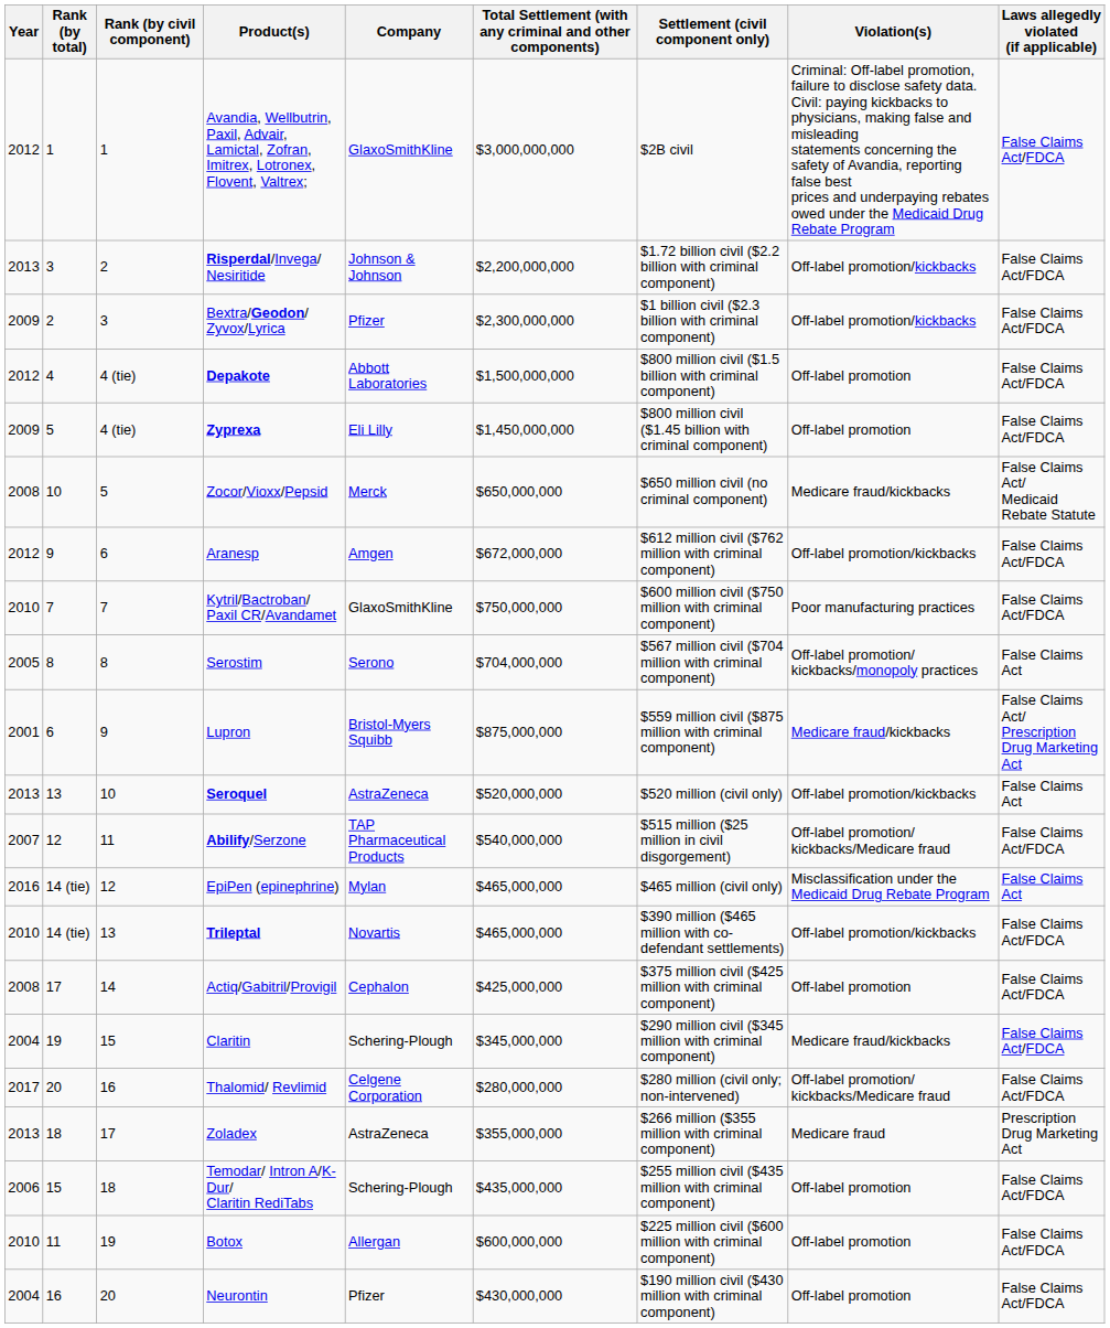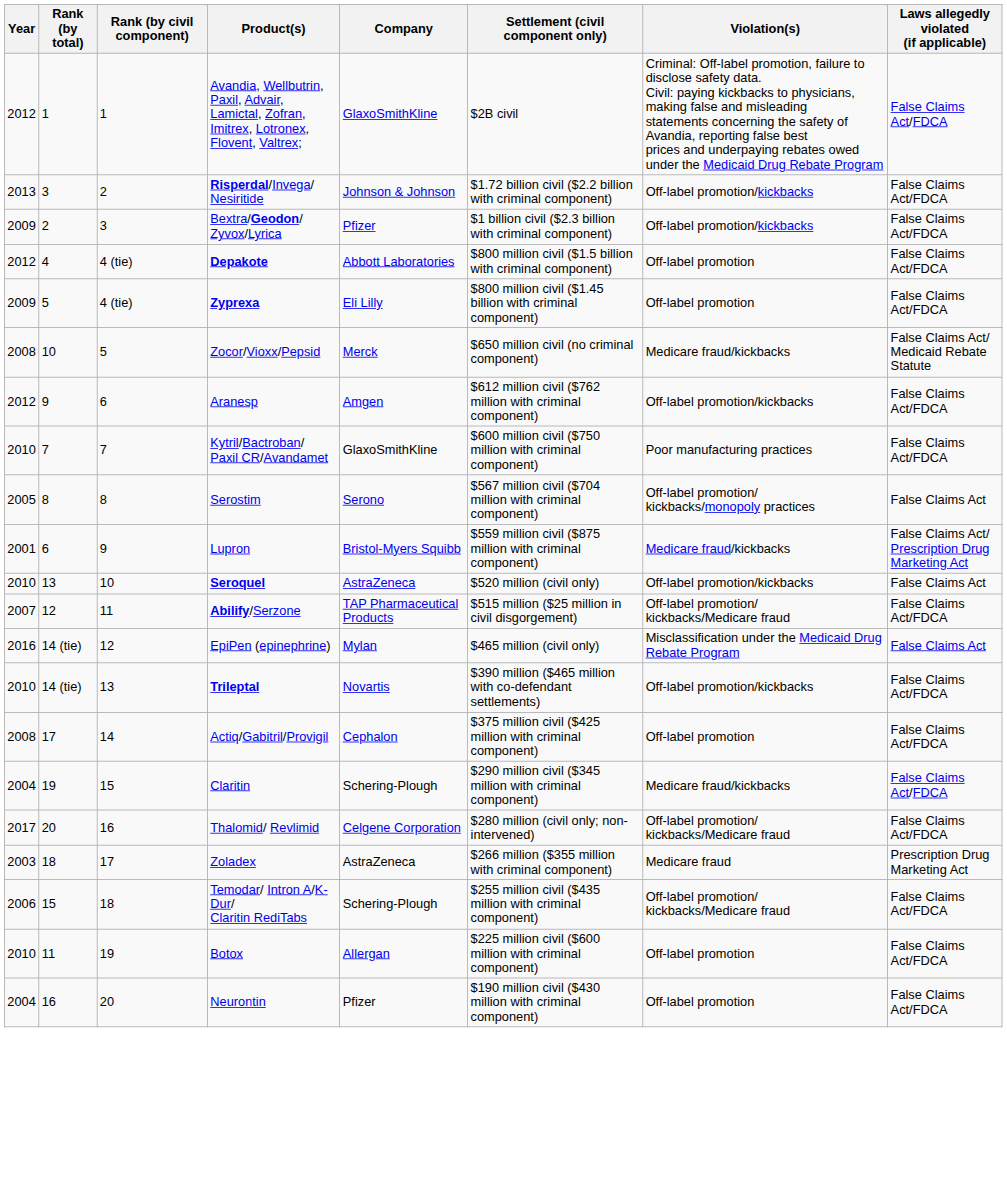- column: Total Settlement (with any criminal and other components) | $3,000,000,000 | $2,200,000,000 | $2,300,000,000 | $1,500,000,000 | $1,450,000,000 | $650,000,000 | $672,000,000 | $750,000,000 | $704,000,000 | $875,000,000 | $520,000,000 | $540,000,000 | $465,000,000 | $465,000,000 | $425,000,000 | $345,000,000 | $280,000,000 | $355,000,000 | $435,000,000 | $600,000,000 | $430,000,000
Seroquel | Year: 2013 -> 2010
Zoladex | Year: 2013 -> 2003
Temodar/ Intron A/K-Dur/ Claritin RediTabs | Violation(s): Off-label promotion -> Off-label promotion/ kickbacks/Medicare fraud
